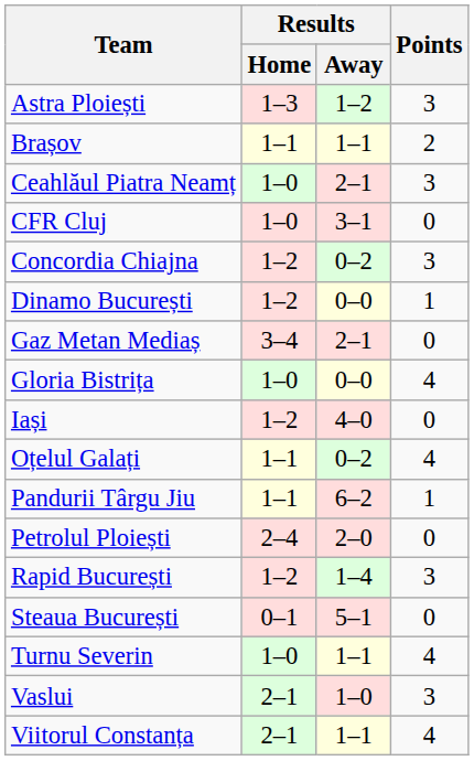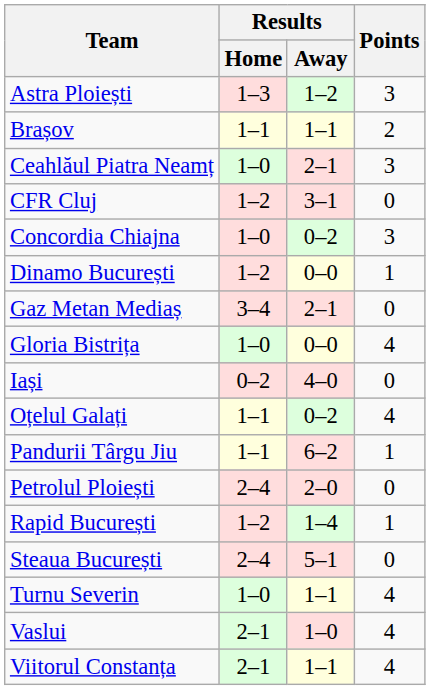CFR Cluj | Results / Home: 1–0 -> 1–2
Concordia Chiajna | Results / Home: 1–2 -> 1–0
Iași | Results / Home: 1–2 -> 0–2
Rapid București | Points: 3 -> 1
Steaua București | Results / Home: 0–1 -> 2–4
Vaslui | Points: 3 -> 4
